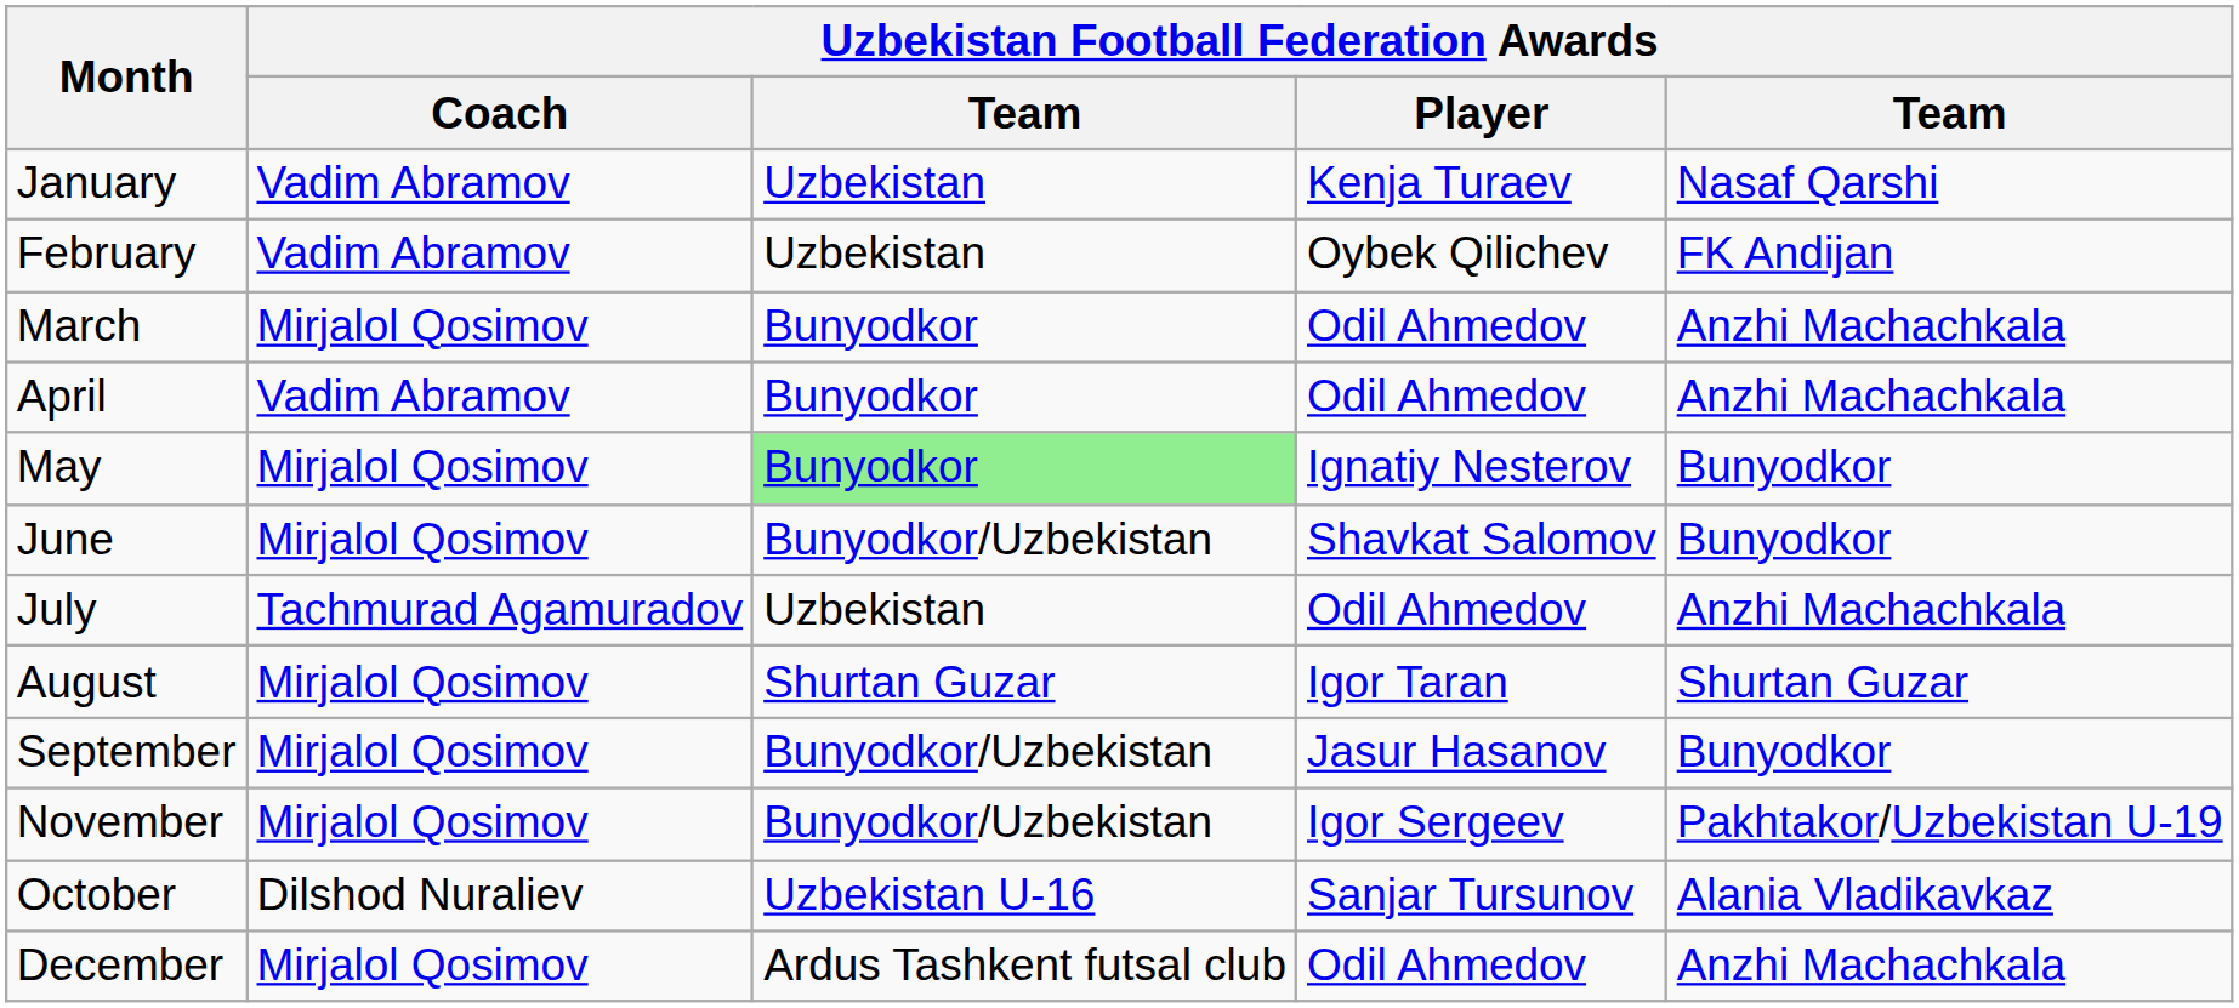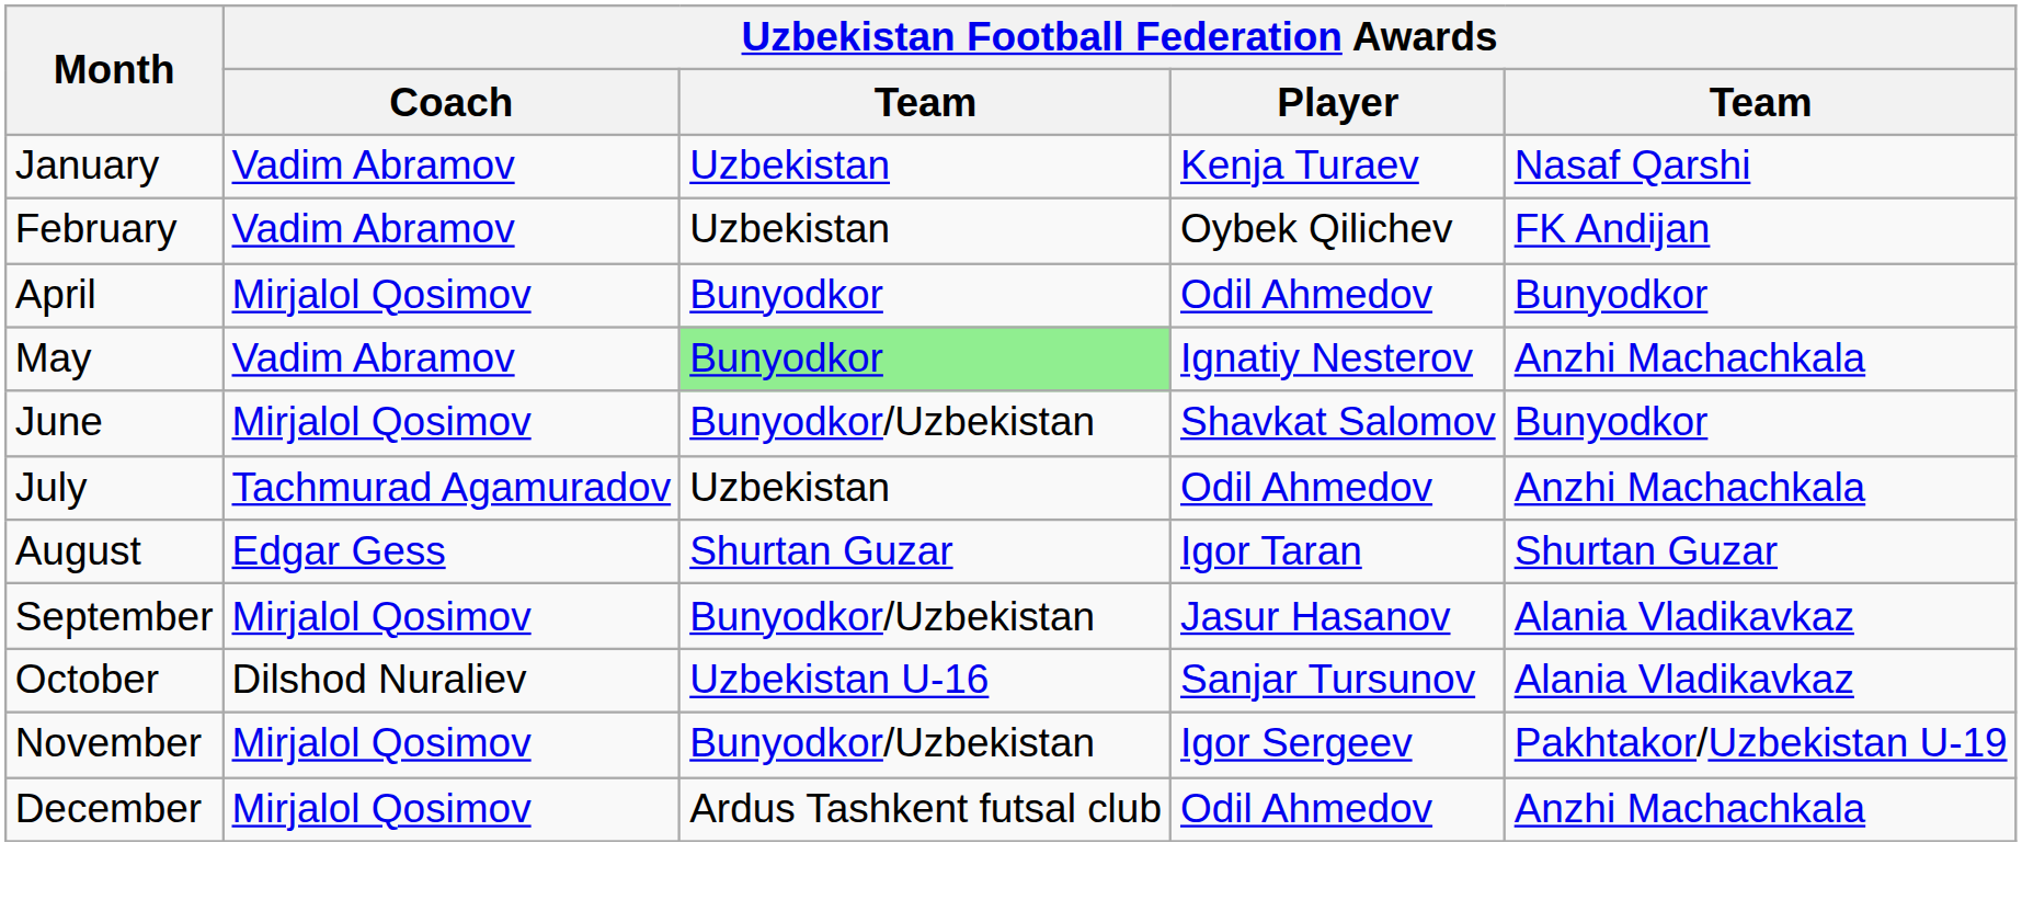- row: March | Mirjalol Qosimov | Bunyodkor | Odil Ahmedov | Anzhi Machachkala
April | Uzbekistan Football Federation Awards / Coach: Vadim Abramov -> Mirjalol Qosimov
April | column 5: Anzhi Machachkala -> Bunyodkor
May | Uzbekistan Football Federation Awards / Coach: Mirjalol Qosimov -> Vadim Abramov
May | column 5: Bunyodkor -> Anzhi Machachkala
August | Uzbekistan Football Federation Awards / Coach: Mirjalol Qosimov -> Edgar Gess
September | column 5: Bunyodkor -> Alania Vladikavkaz
rows swapped: October <-> November
